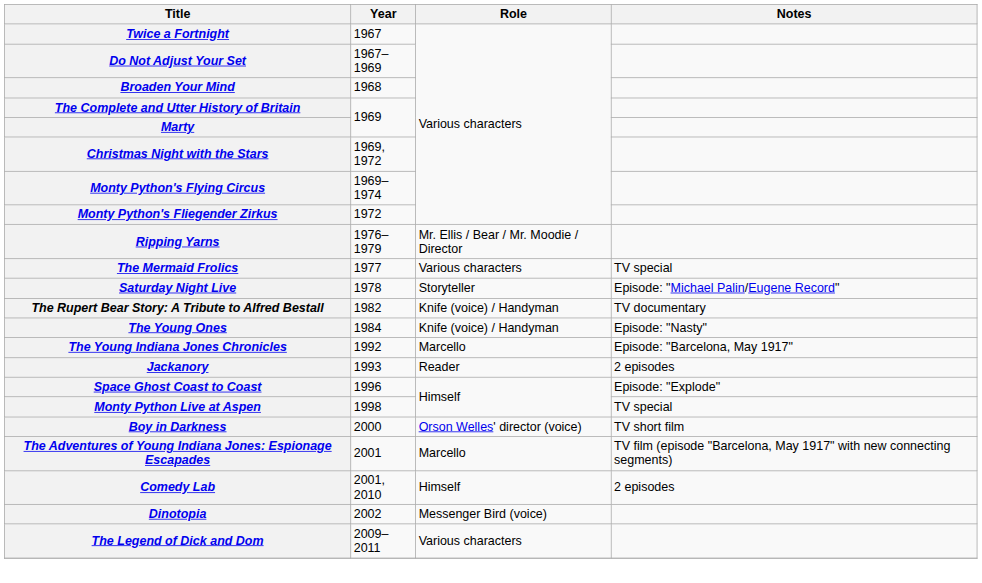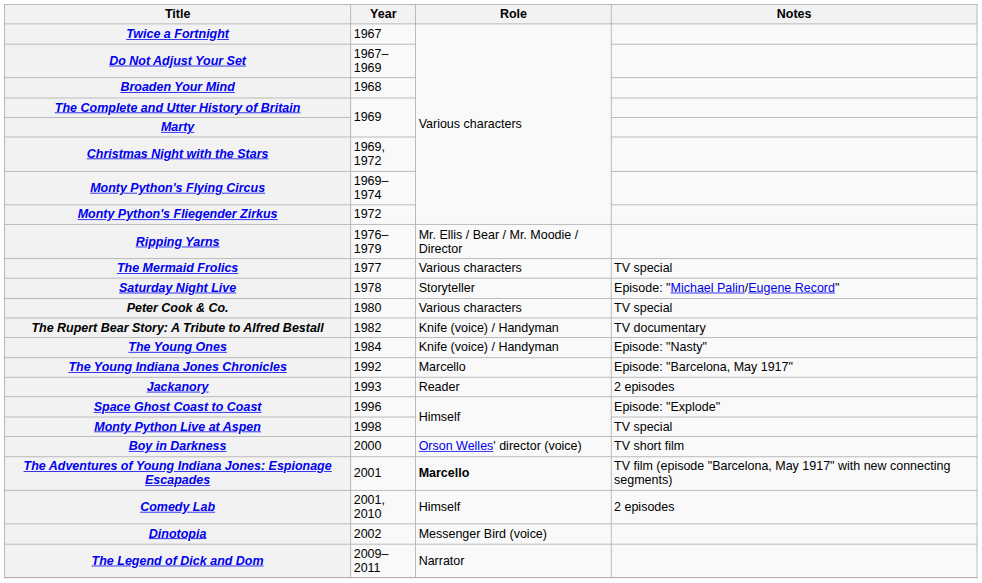+ row: Peter Cook & Co. | 1980 | Various characters | TV special
The Adventures of Young Indiana Jones: Espionage Escapades | Role: normal -> bold
The Legend of Dick and Dom | Role: Various characters -> Narrator
